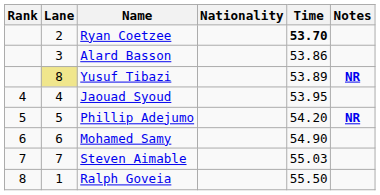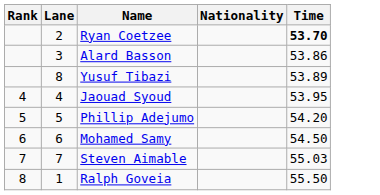- column: Notes | NR | NR
Yusuf Tibazi | Lane: khaki background -> no background
Mohamed Samy | Time: 54.90 -> 54.50
